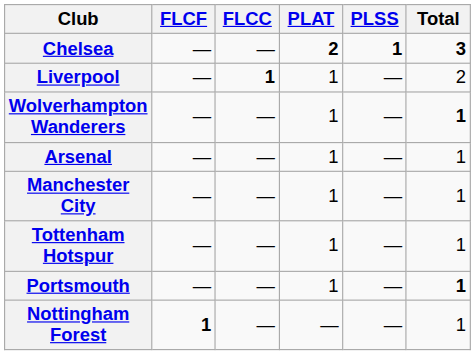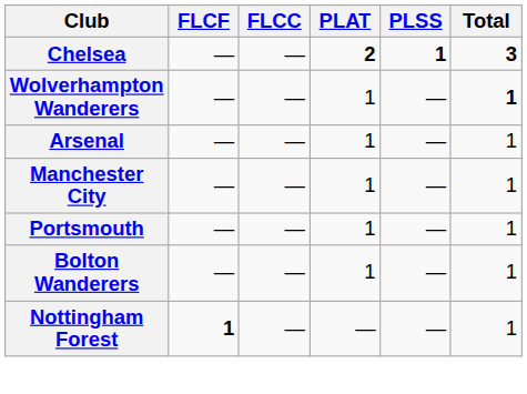- row: Liverpool | — | 1 | 1 | — | 2
- row: Tottenham Hotspur | — | — | 1 | — | 1
Portsmouth | Total: bold -> normal
+ row: Bolton Wanderers | — | — | 1 | — | 1
